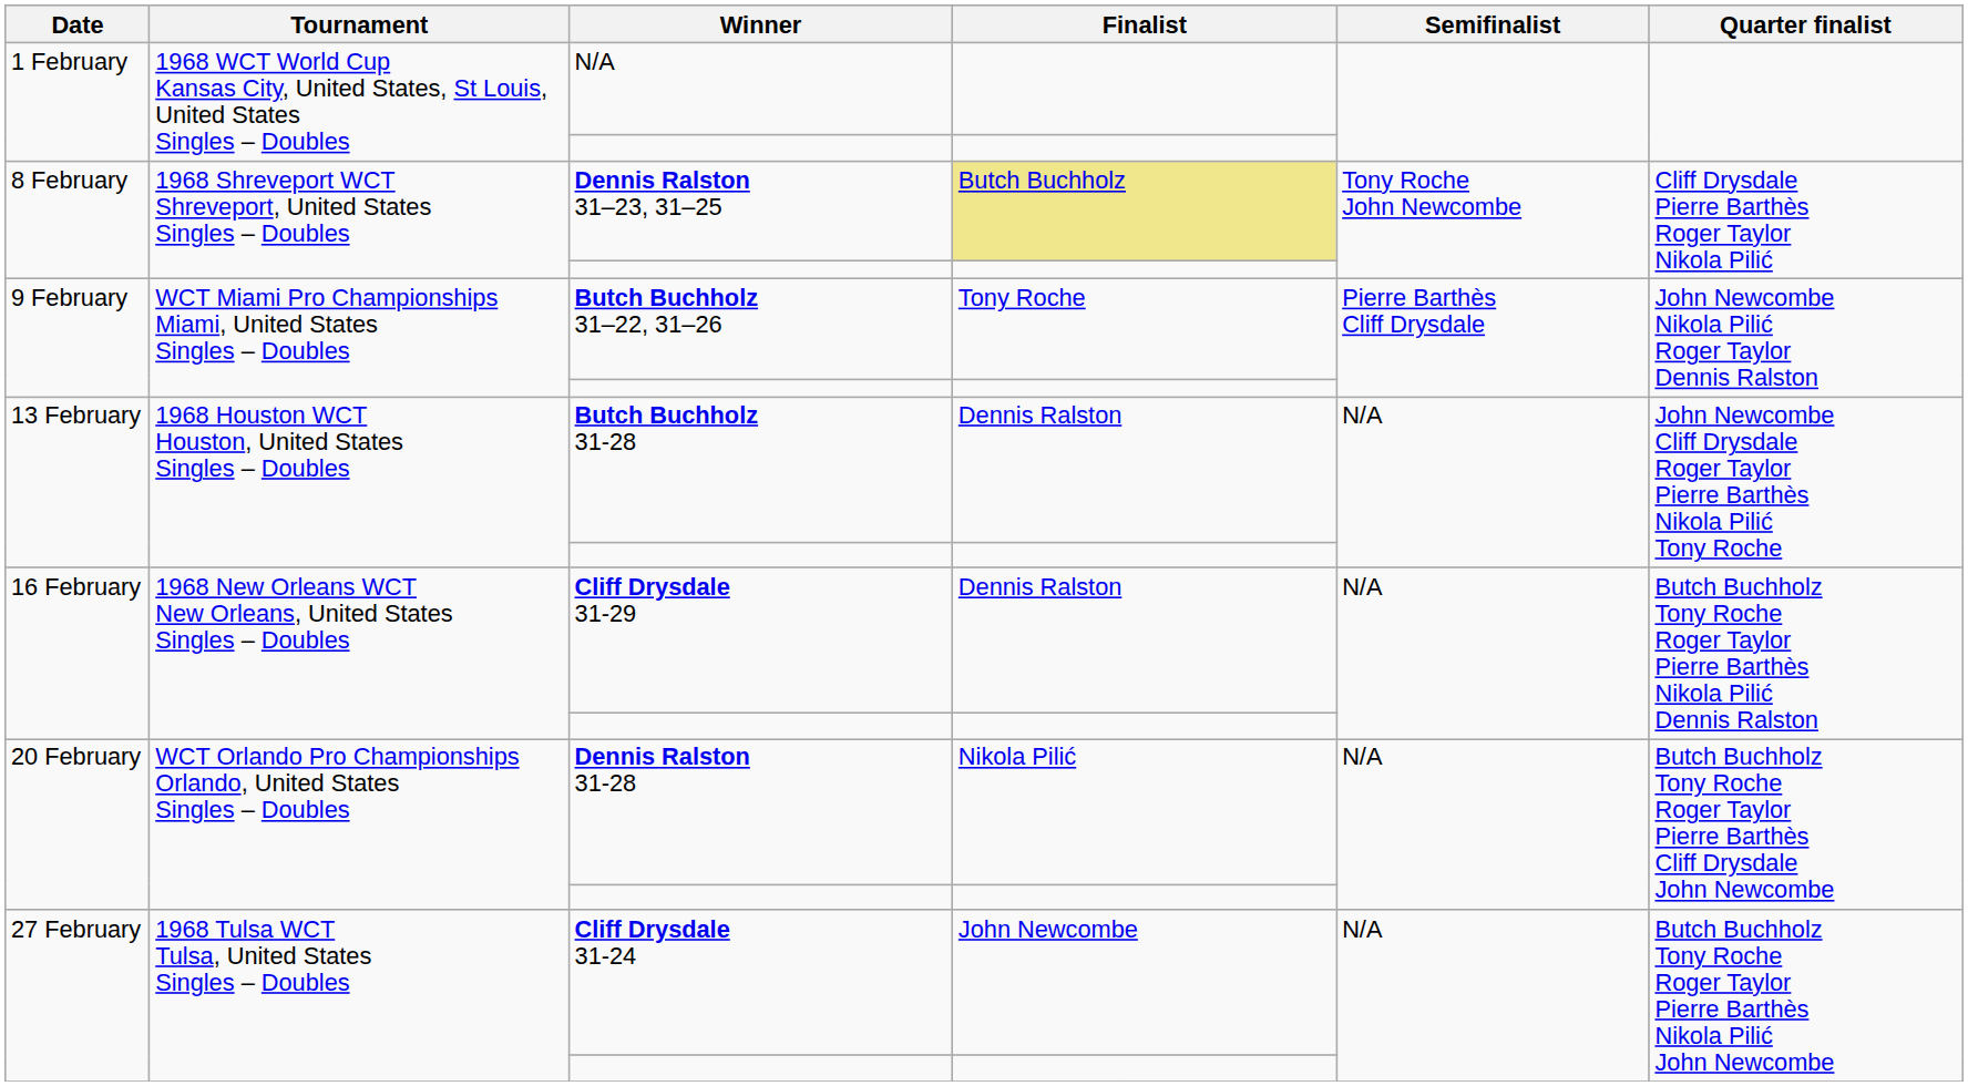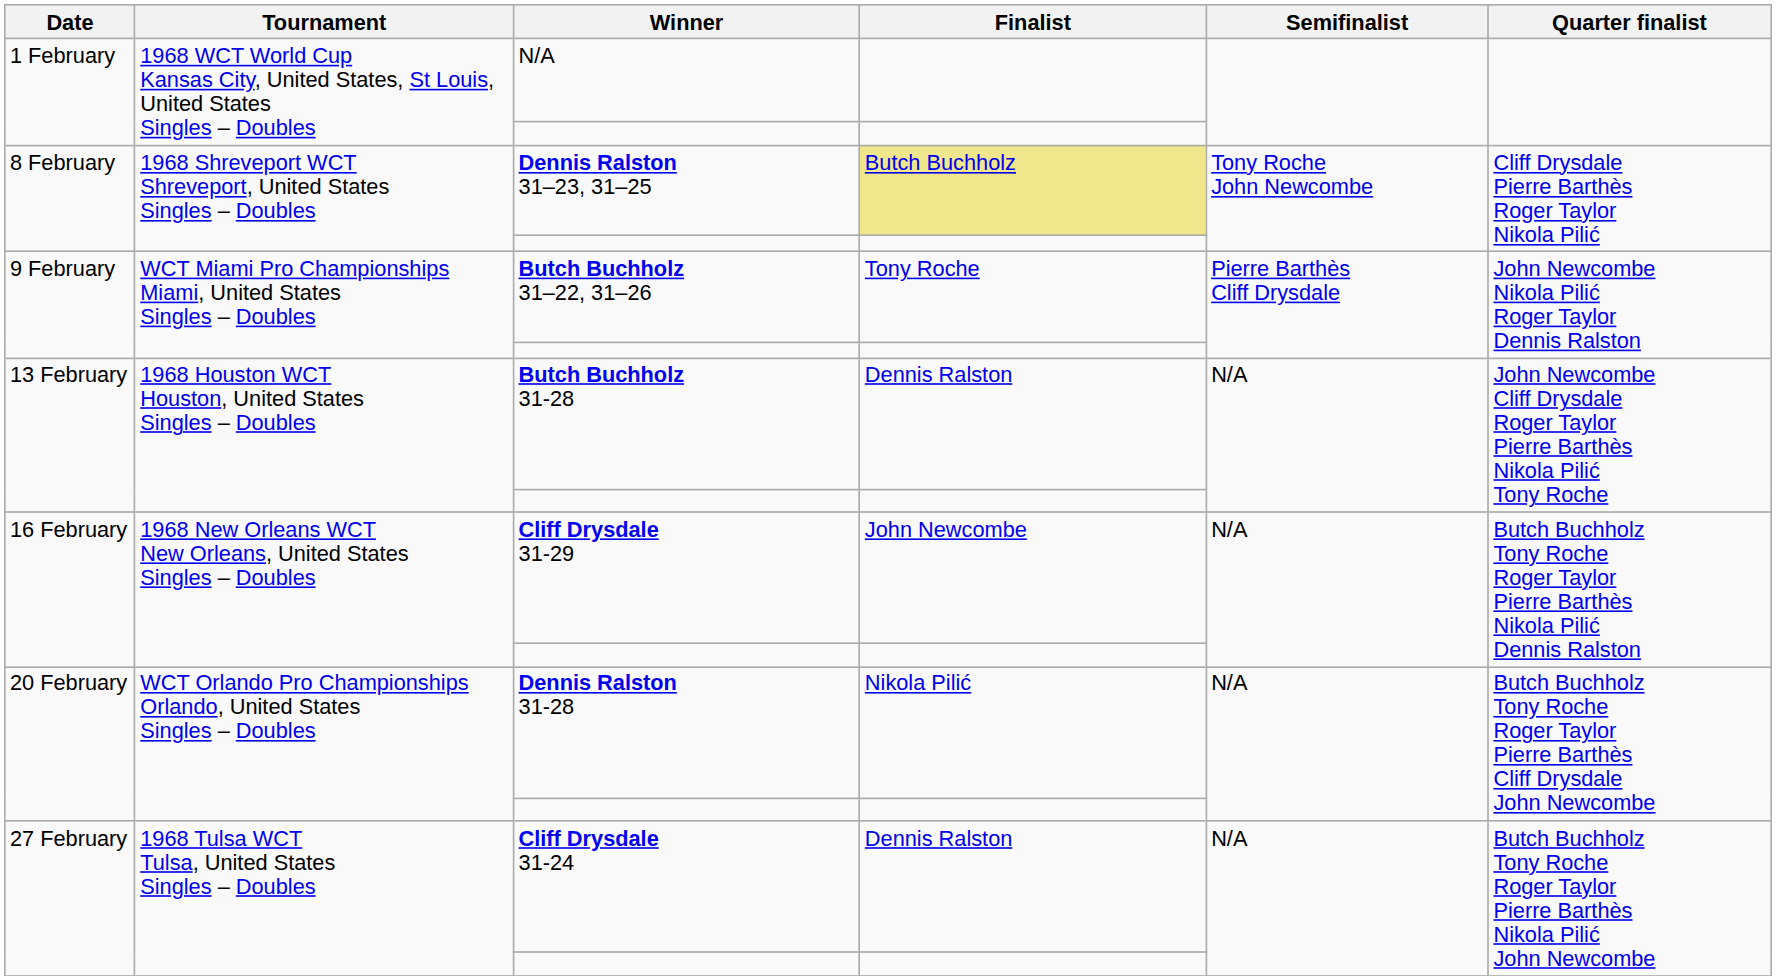Cliff Drysdale 31-29 | Finalist: Dennis Ralston -> John Newcombe
Cliff Drysdale 31-24 | Finalist: John Newcombe -> Dennis Ralston
